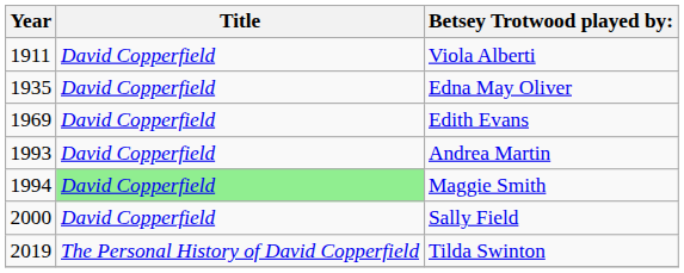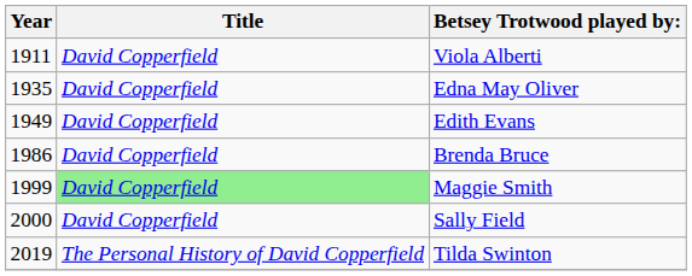Edith Evans | Year: 1969 -> 1949
+ row: 1986 | David Copperfield | Brenda Bruce
- row: 1993 | David Copperfield | Andrea Martin
Maggie Smith | Year: 1994 -> 1999
